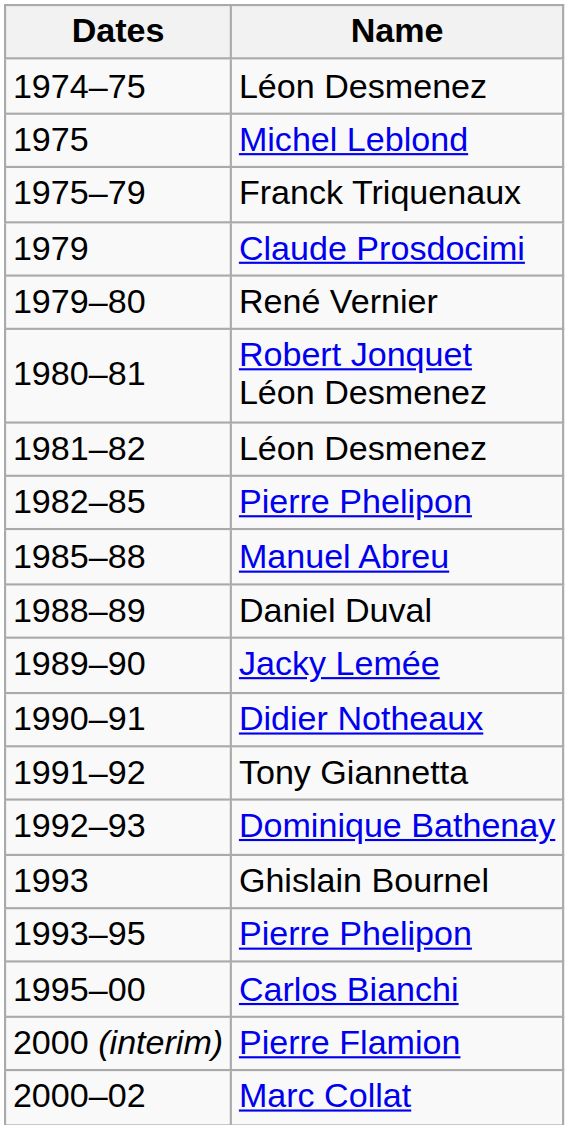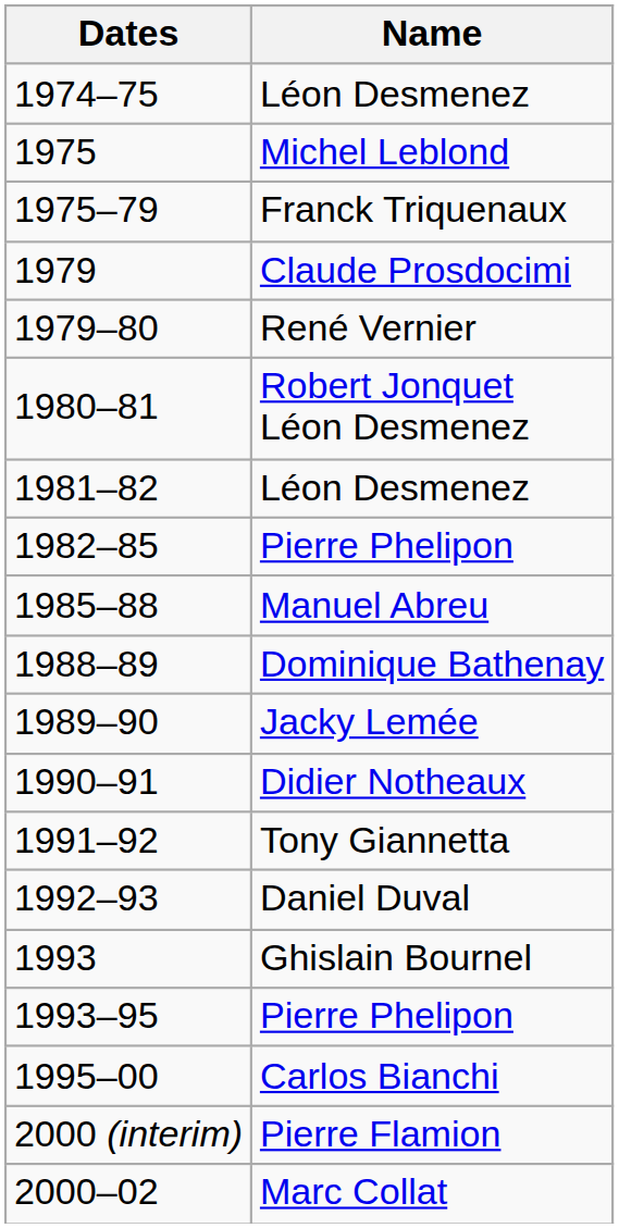1988–89 | Name: Daniel Duval -> Dominique Bathenay
1992–93 | Name: Dominique Bathenay -> Daniel Duval
